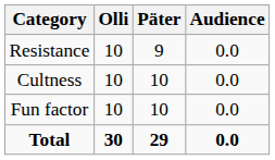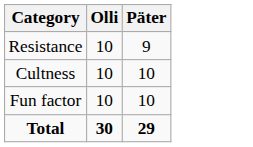- column: Audience | 0.0 | 0.0 | 0.0 | 0.0
